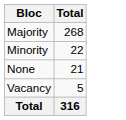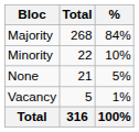+ column: % | 84% | 10% | 5% | 1% | 100%
